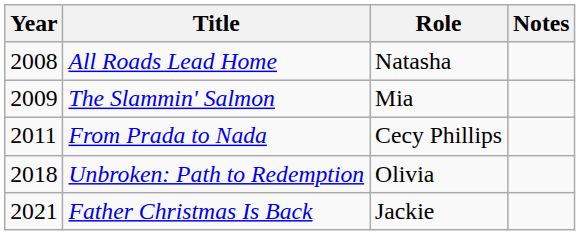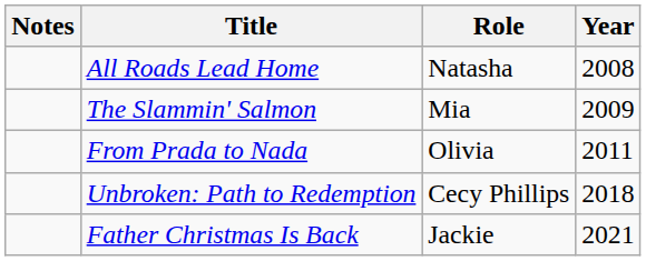columns swapped: Year <-> Notes
From Prada to Nada | Role: Cecy Phillips -> Olivia
Unbroken: Path to Redemption | Role: Olivia -> Cecy Phillips
